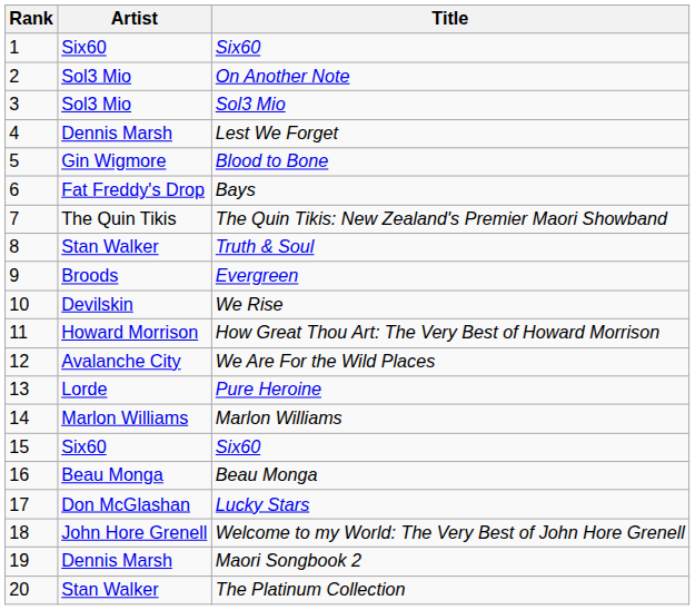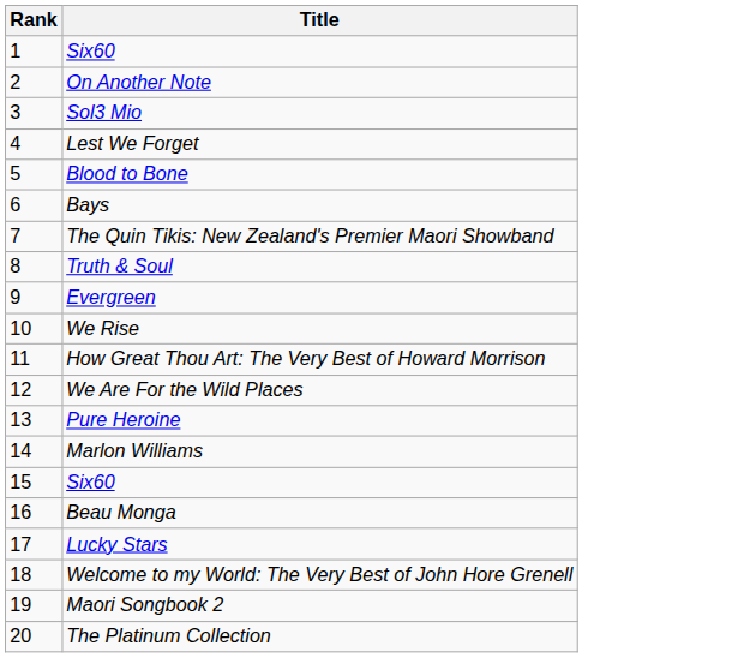- column: Artist | Six60 | Sol3 Mio | Sol3 Mio | Dennis Marsh | Gin Wigmore | Fat Freddy's Drop | The Quin Tikis | Stan Walker | Broods | Devilskin | Howard Morrison | Avalanche City | Lorde | Marlon Williams | Six60 | Beau Monga | Don McGlashan | John Hore Grenell | Dennis Marsh | Stan Walker
